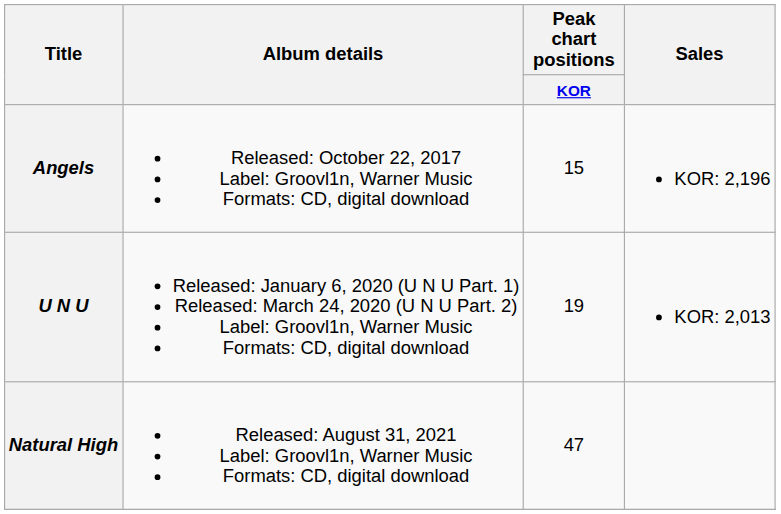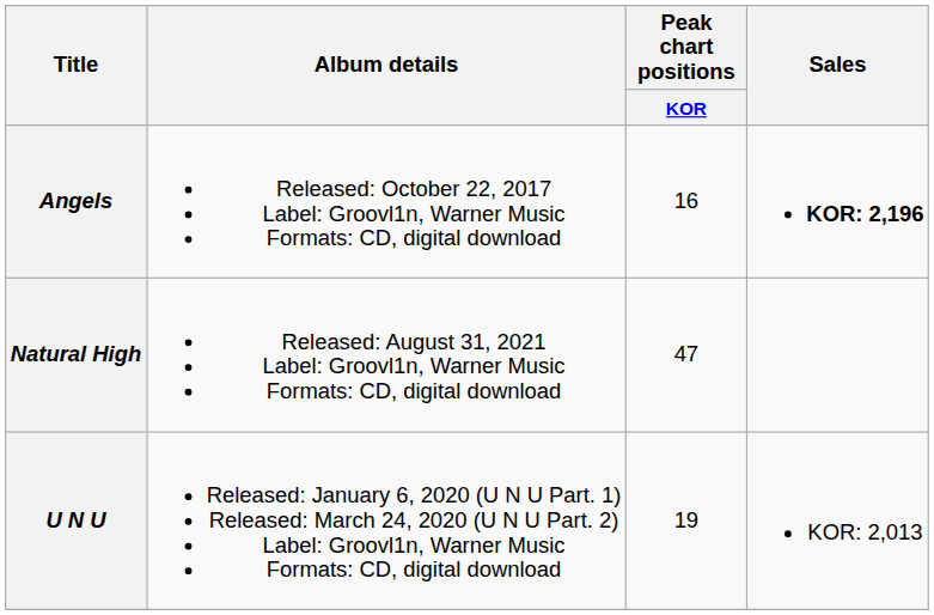Angels | Peak chart positions / KOR: 15 -> 16
Angels | Sales: normal -> bold
rows swapped: U N U <-> Natural High
